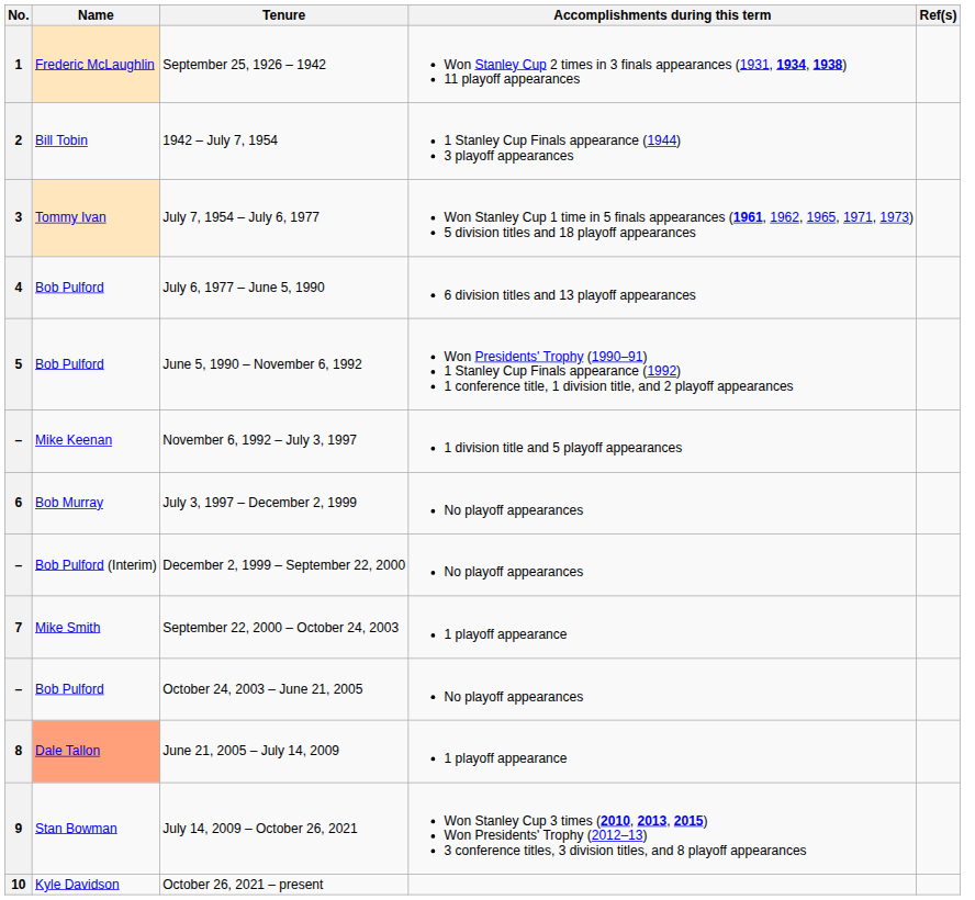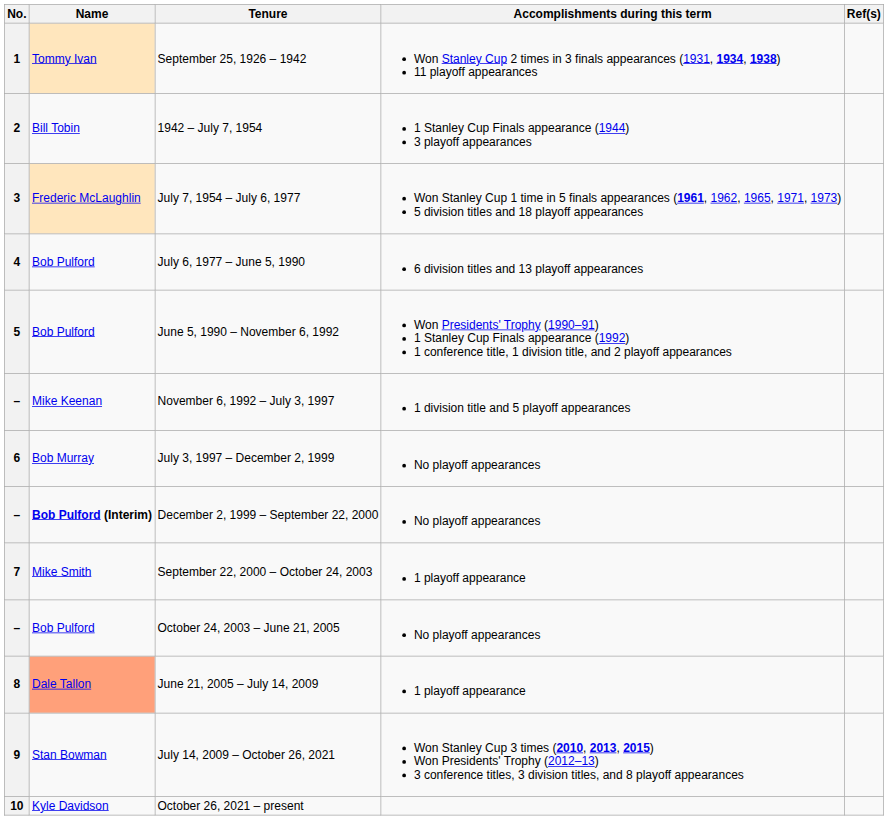September 25, 1926 – 1942 | Name: Frederic McLaughlin -> Tommy Ivan
July 7, 1954 – July 6, 1977 | Name: Tommy Ivan -> Frederic McLaughlin
December 2, 1999 – September 22, 2000 | Name: normal -> bold
